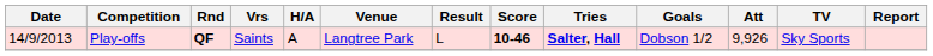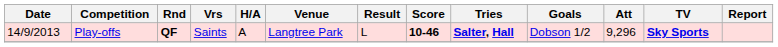Play-offs | Att: 9,926 -> 9,296
Play-offs | TV: normal -> bold
